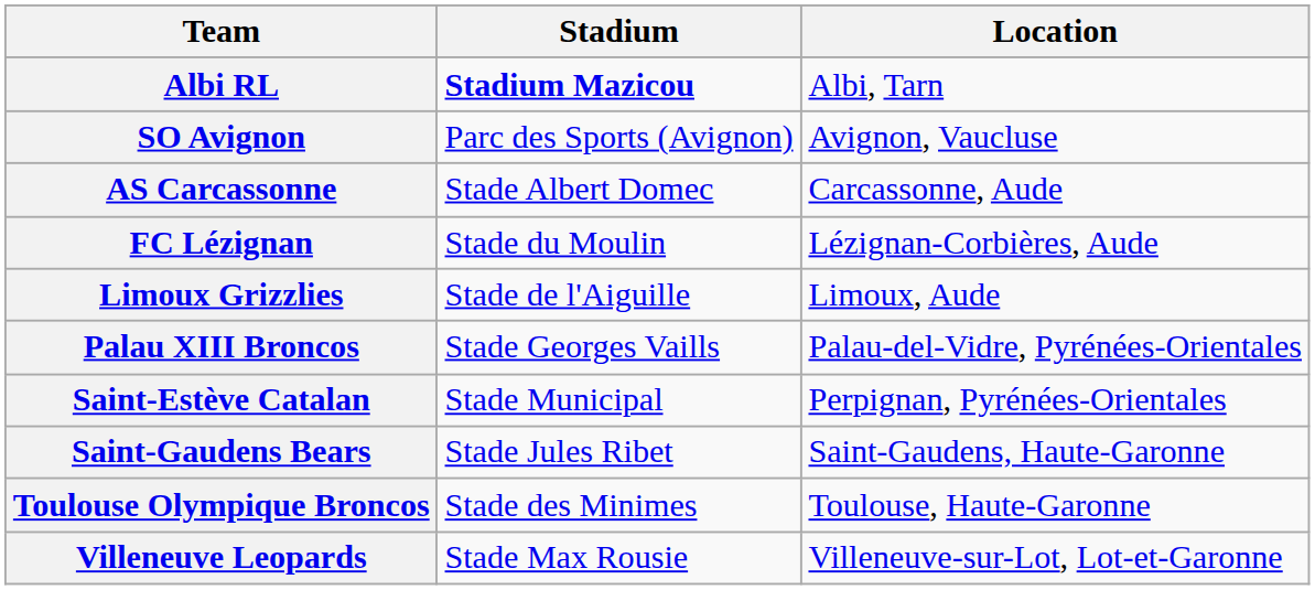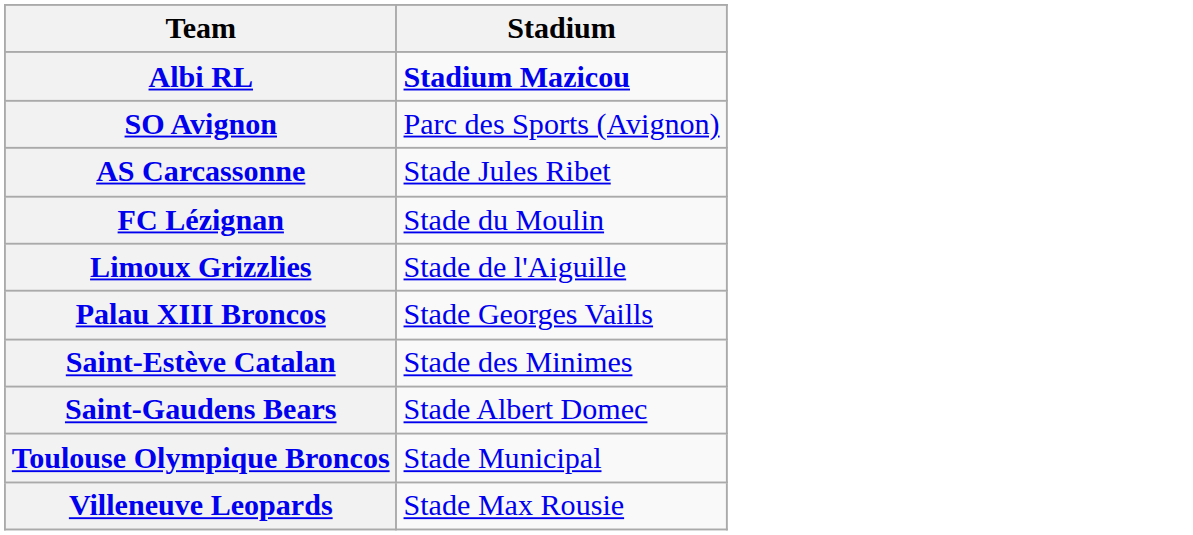- column: Location | Albi, Tarn | Avignon, Vaucluse | Carcassonne, Aude | Lézignan-Corbières, Aude | Limoux, Aude | Palau-del-Vidre, Pyrénées-Orientales | Perpignan, Pyrénées-Orientales | Saint-Gaudens, Haute-Garonne | Toulouse, Haute-Garonne | Villeneuve-sur-Lot, Lot-et-Garonne
AS Carcassonne | Stadium: Stade Albert Domec -> Stade Jules Ribet
Saint-Estève Catalan | Stadium: Stade Municipal -> Stade des Minimes
Saint-Gaudens Bears | Stadium: Stade Jules Ribet -> Stade Albert Domec
Toulouse Olympique Broncos | Stadium: Stade des Minimes -> Stade Municipal
